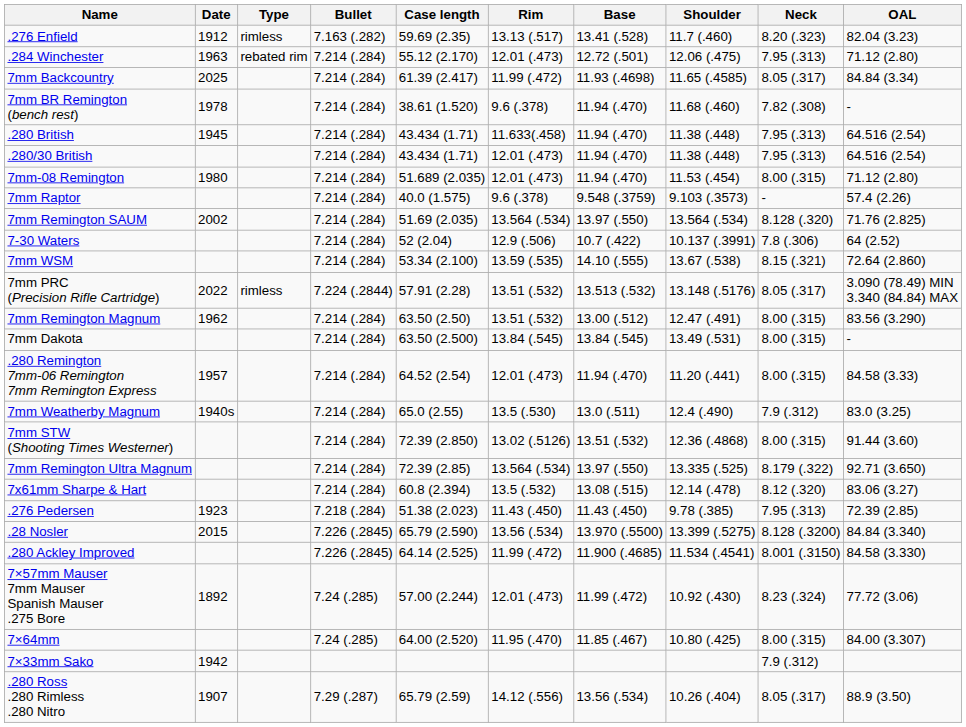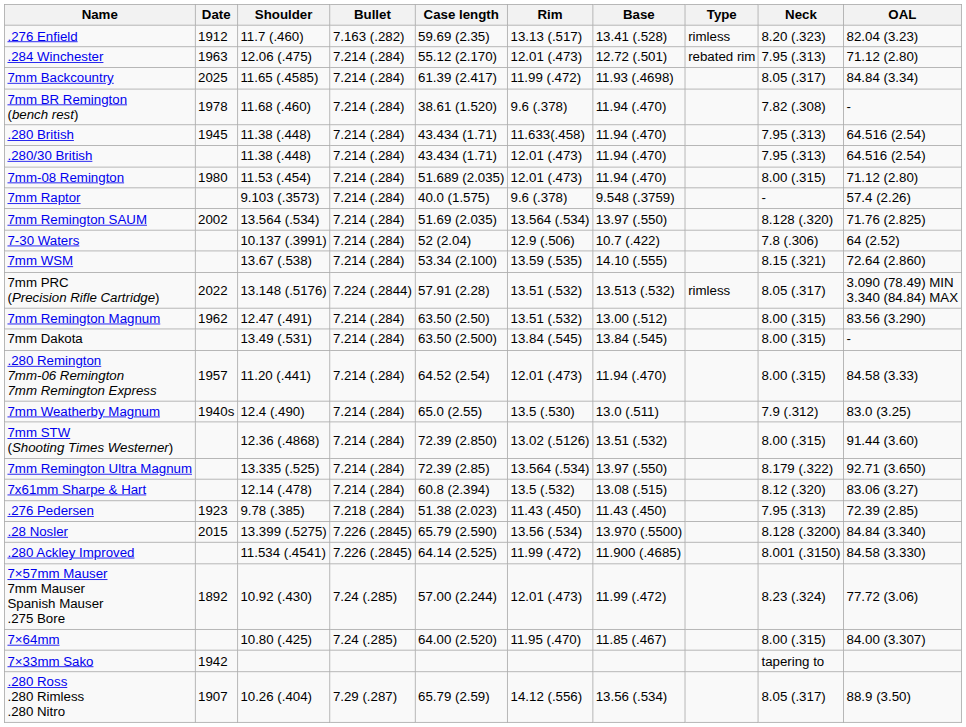columns swapped: Type <-> Shoulder
7×33mm Sako | Neck: 7.9 (.312) -> tapering to
